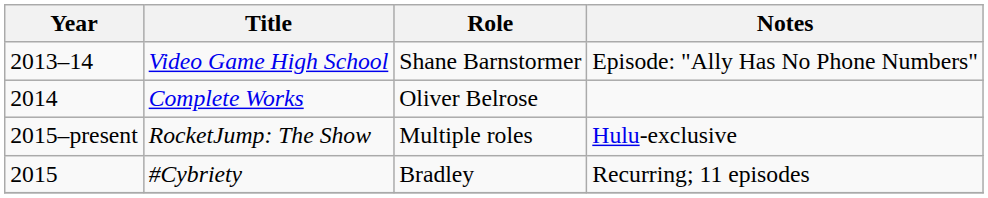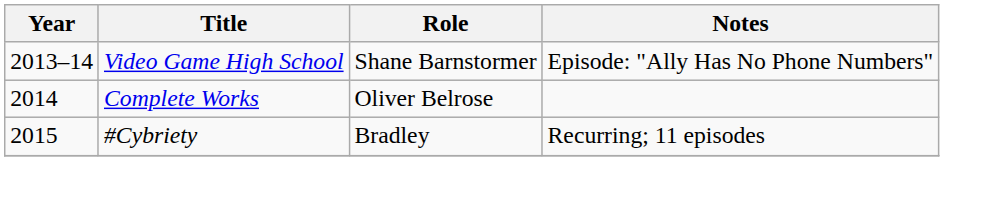- row: 2015–present | RocketJump: The Show | Multiple roles | Hulu-exclusive
